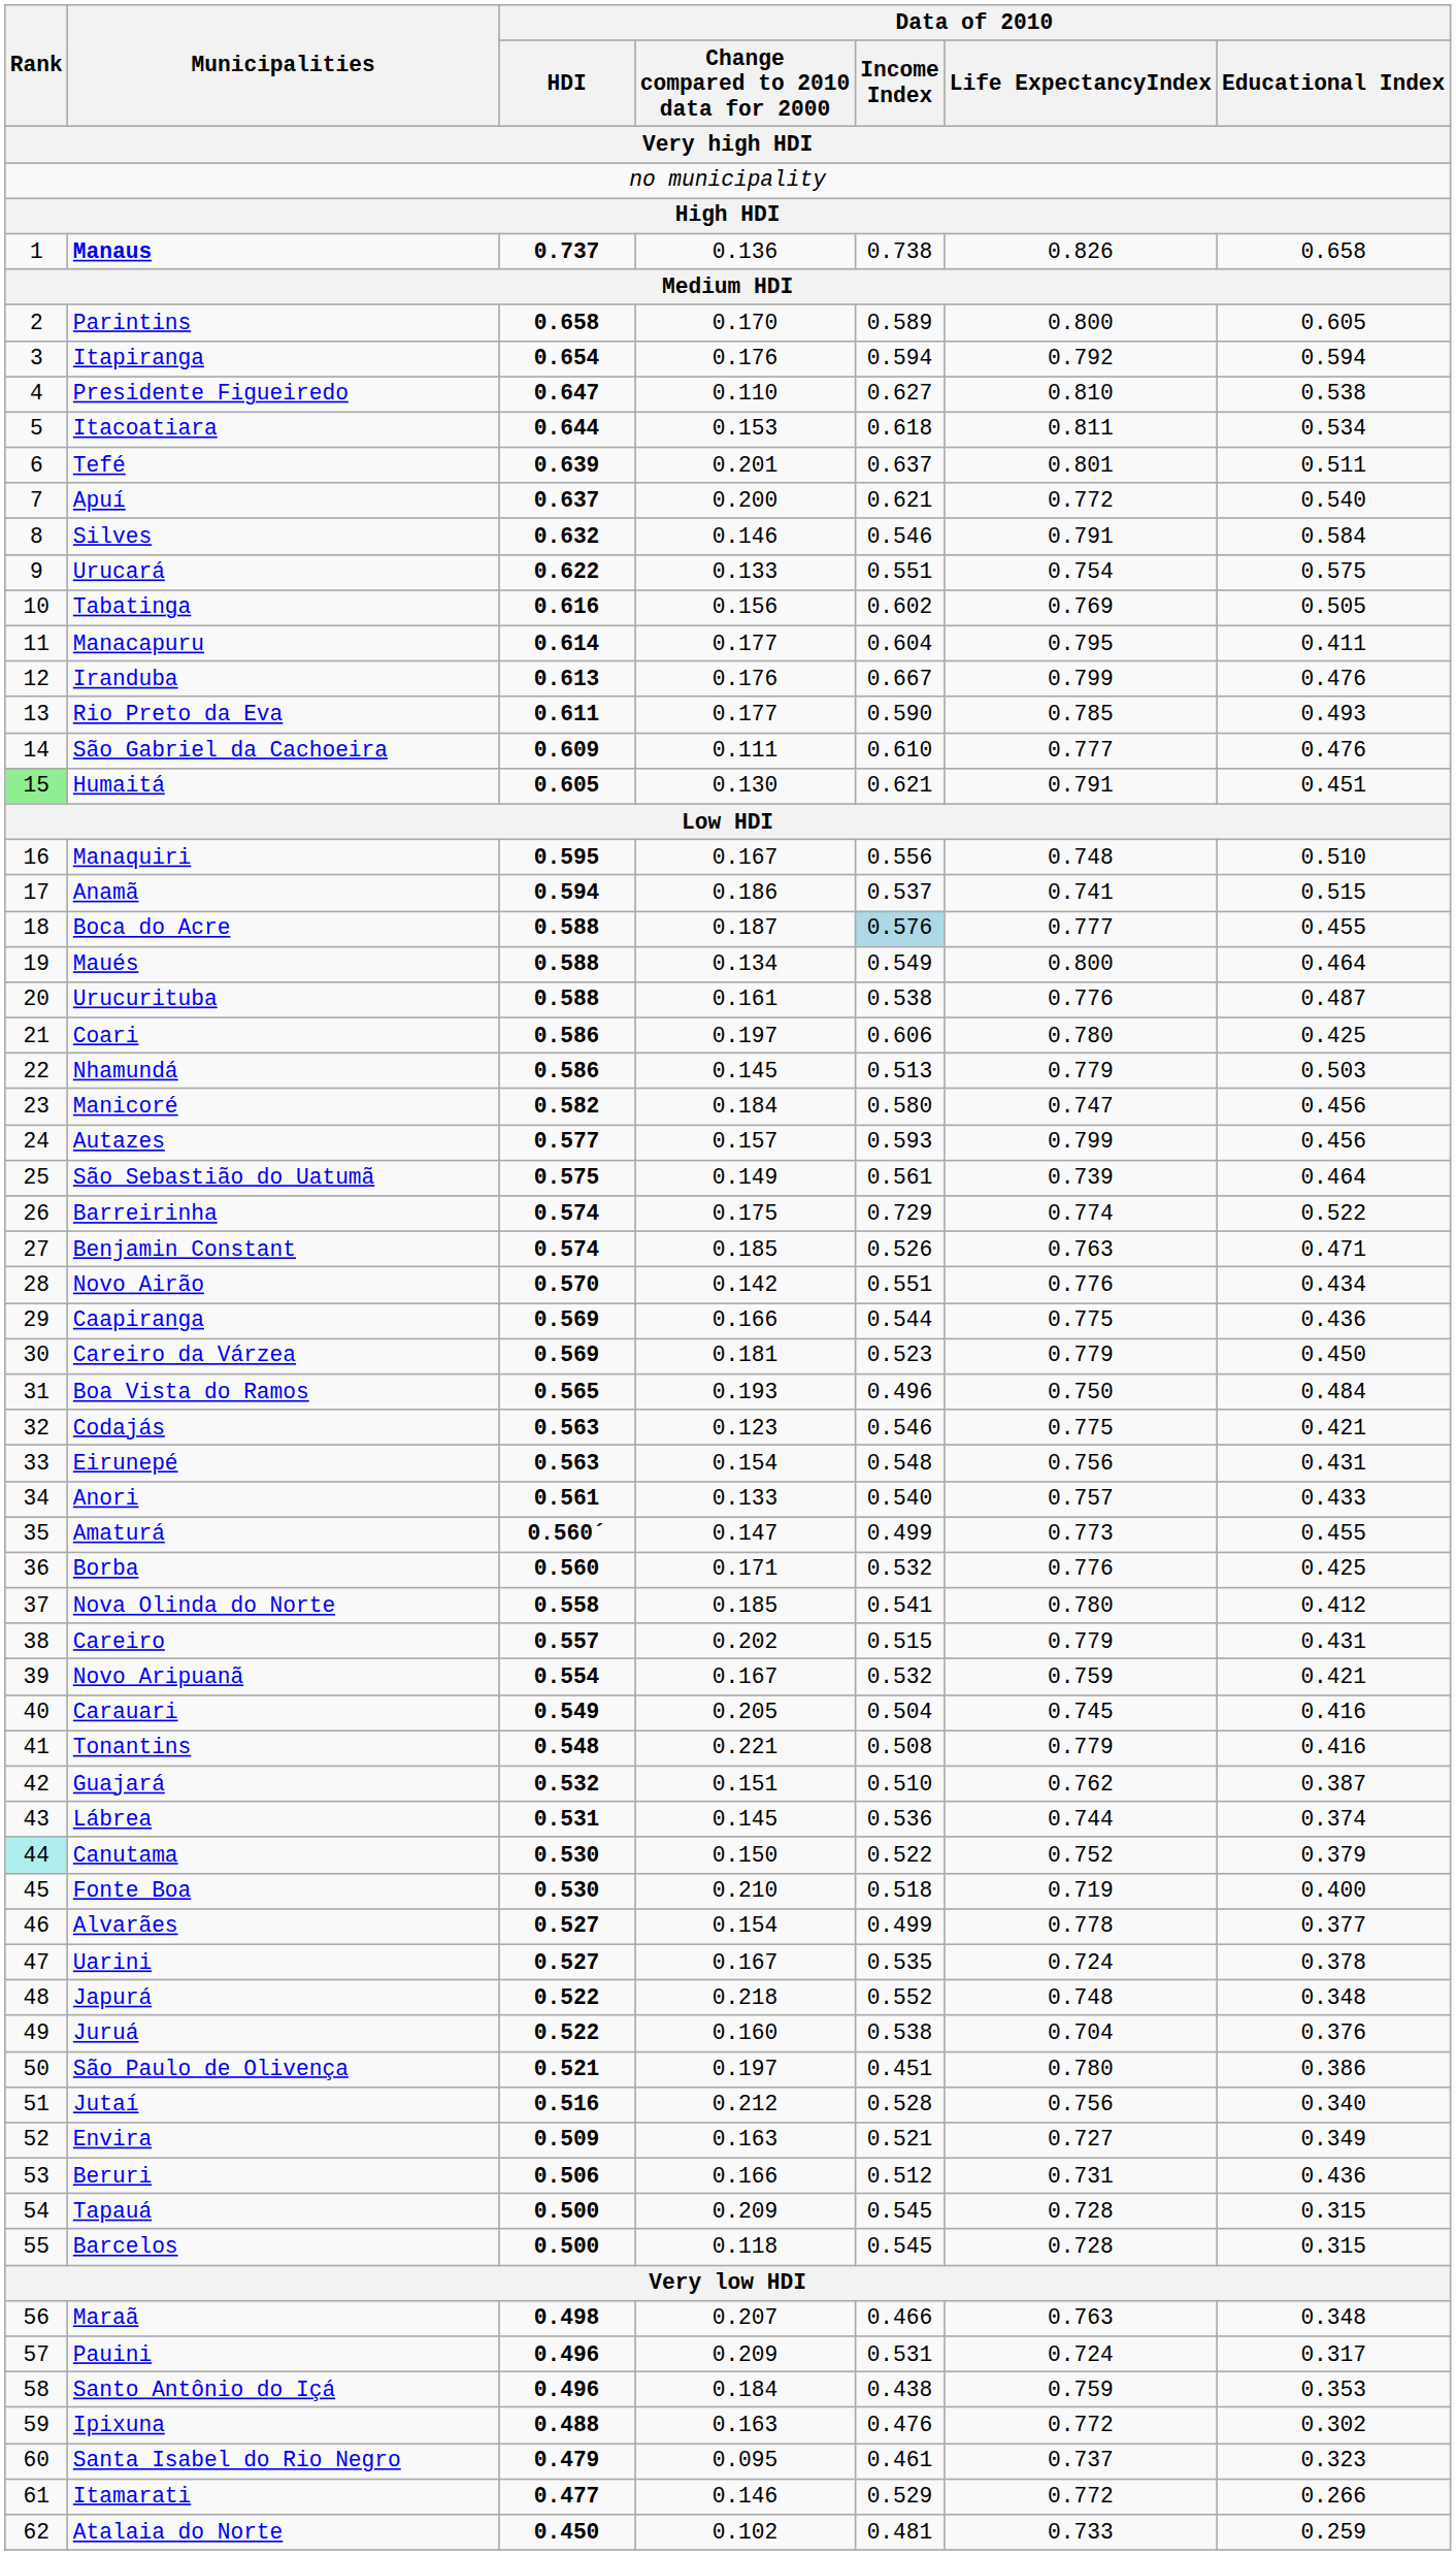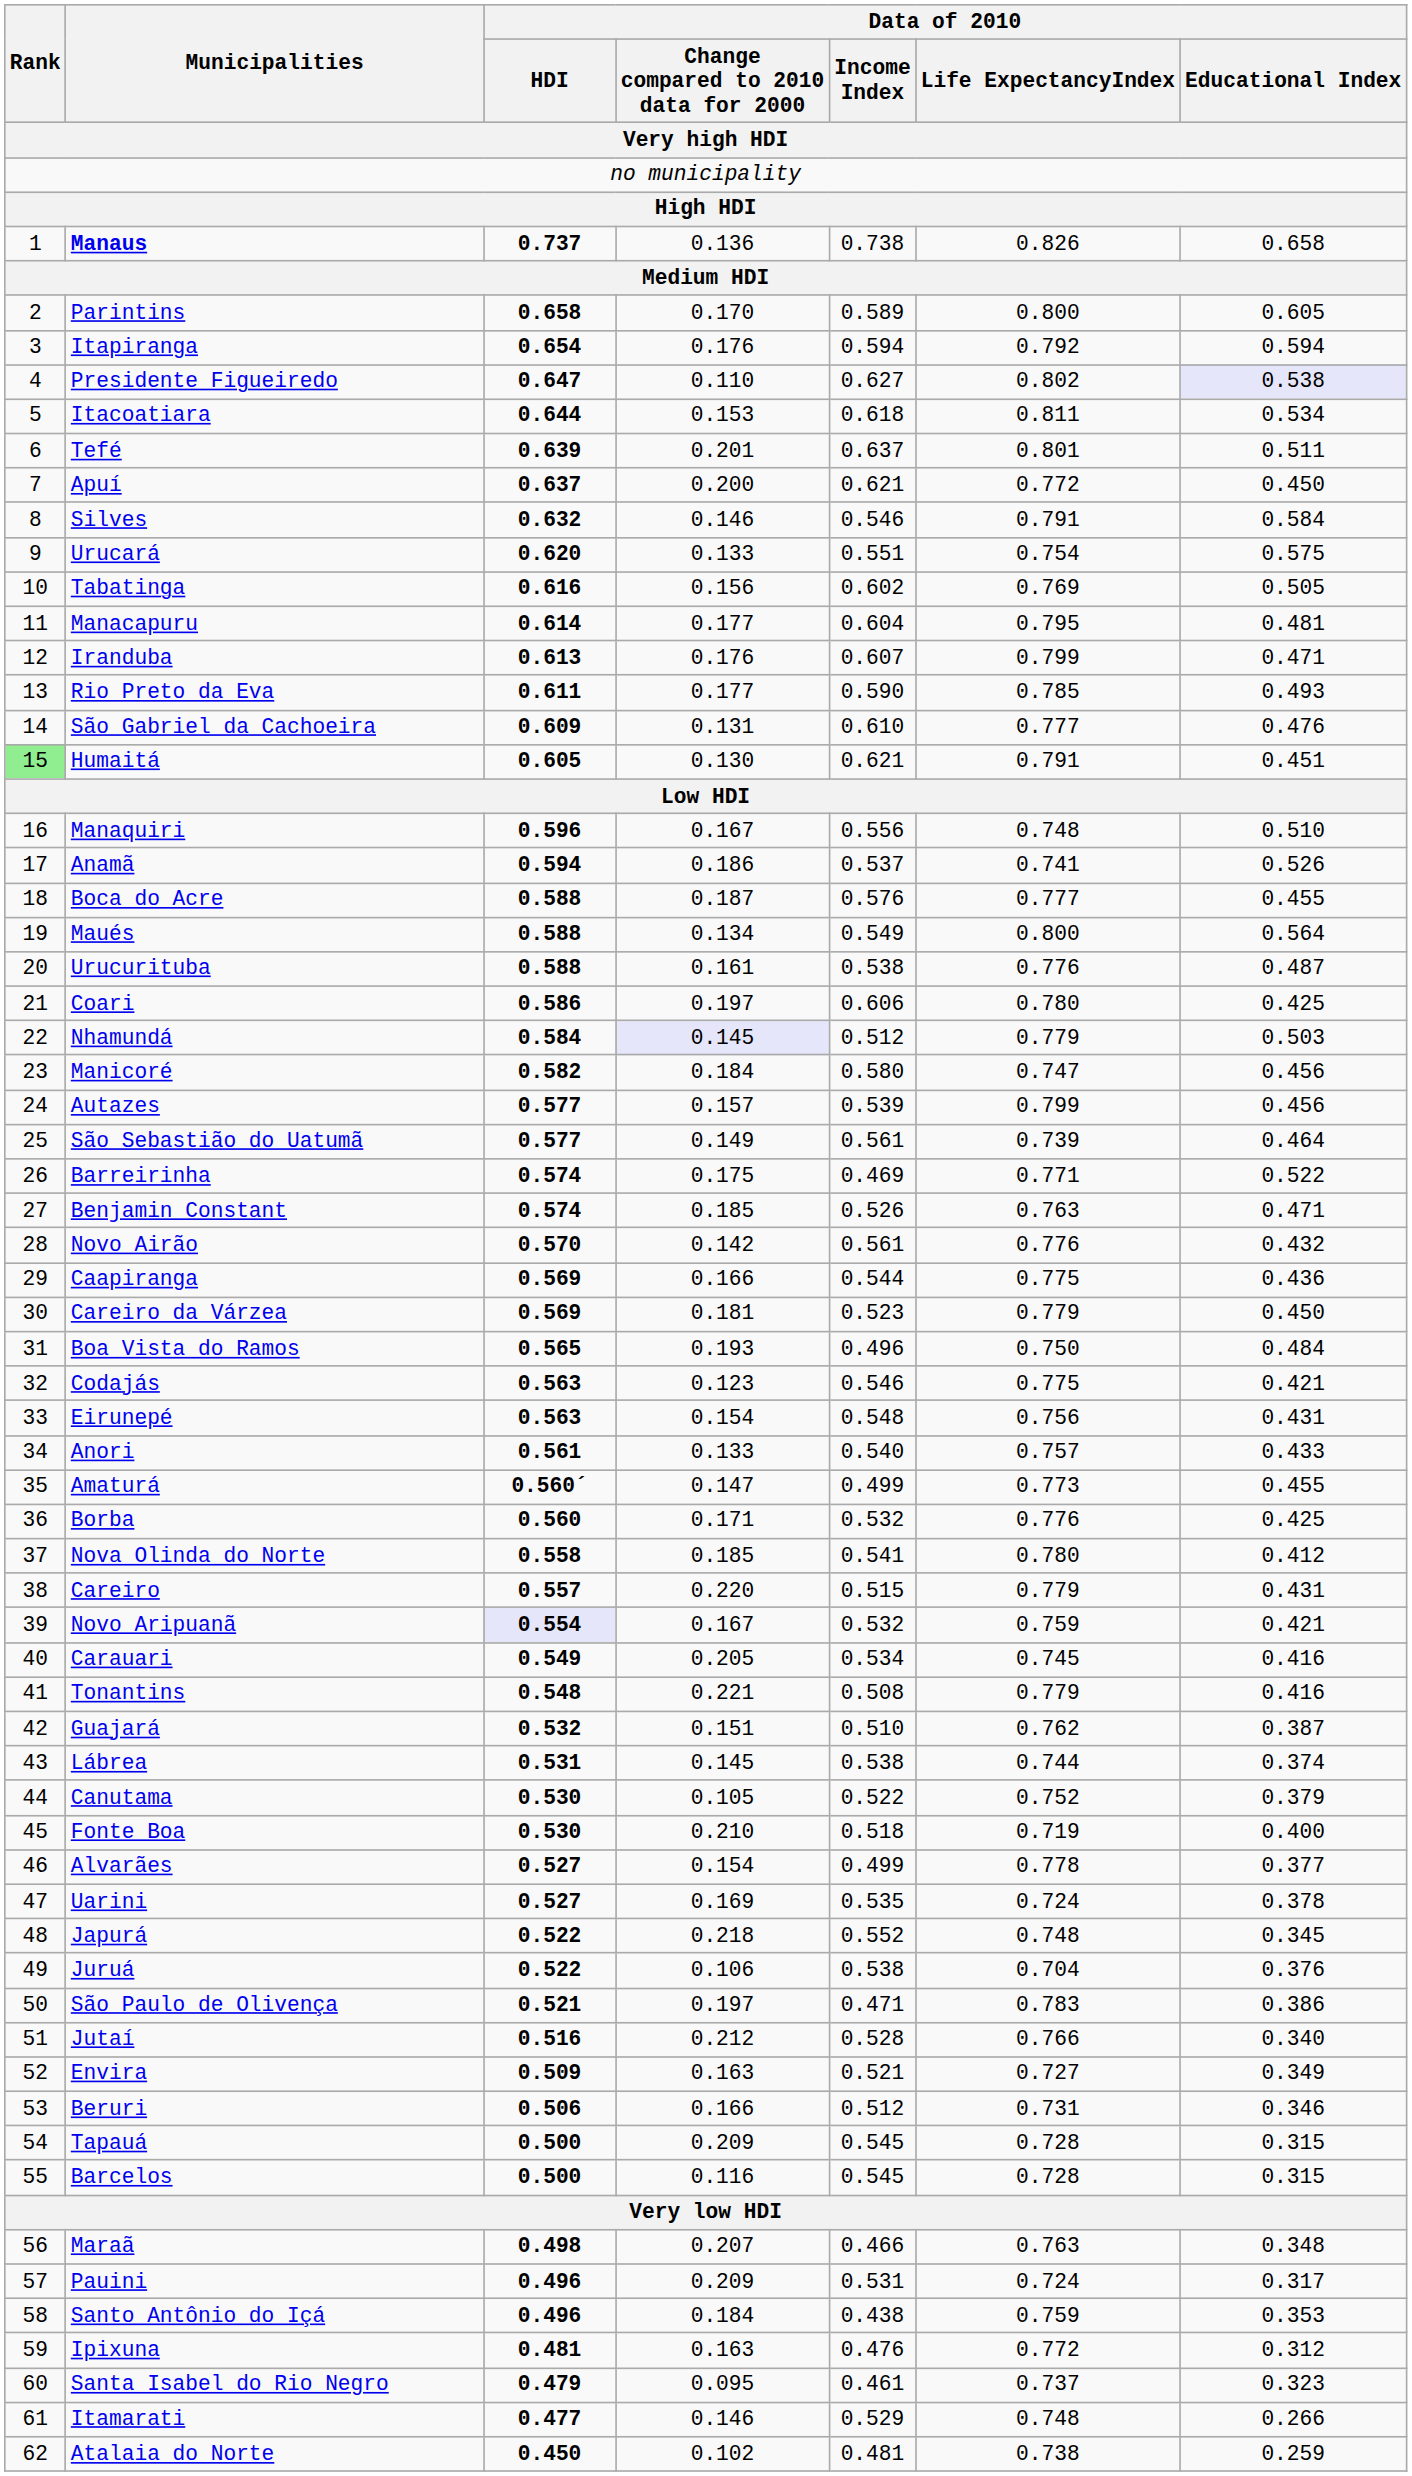Presidente Figueiredo | Data of 2010 / Life ExpectancyIndex: 0.810 -> 0.802
Presidente Figueiredo | Data of 2010 / Educational Index: no background -> lavender background
Apuí | Data of 2010 / Educational Index: 0.540 -> 0.450
Urucará | Data of 2010 / HDI: 0.622 -> 0.620
Manacapuru | Data of 2010 / Educational Index: 0.411 -> 0.481
Iranduba | Data of 2010 / Income Index: 0.667 -> 0.607
Iranduba | Data of 2010 / Educational Index: 0.476 -> 0.471
São Gabriel da Cachoeira | Data of 2010 / Change compared to 2010 data for 2000: 0.111 -> 0.131
Manaquiri | Data of 2010 / HDI: 0.595 -> 0.596
Anamã | Data of 2010 / Educational Index: 0.515 -> 0.526
Boca do Acre | Data of 2010 / Income Index: lightblue background -> no background
Maués | Data of 2010 / Educational Index: 0.464 -> 0.564
Nhamundá | Data of 2010 / HDI: 0.586 -> 0.584
Nhamundá | Data of 2010 / Change compared to 2010 data for 2000: no background -> lavender background
Nhamundá | Data of 2010 / Income Index: 0.513 -> 0.512
Autazes | Data of 2010 / Income Index: 0.593 -> 0.539
São Sebastião do Uatumã | Data of 2010 / HDI: 0.575 -> 0.577
Barreirinha | Data of 2010 / Income Index: 0.729 -> 0.469
Barreirinha | Data of 2010 / Life ExpectancyIndex: 0.774 -> 0.771
Novo Airão | Data of 2010 / Income Index: 0.551 -> 0.561
Novo Airão | Data of 2010 / Educational Index: 0.434 -> 0.432
Careiro | Data of 2010 / Change compared to 2010 data for 2000: 0.202 -> 0.220
Novo Aripuanã | Data of 2010 / HDI: no background -> lavender background
Carauari | Data of 2010 / Income Index: 0.504 -> 0.534
Lábrea | Data of 2010 / Income Index: 0.536 -> 0.538
Canutama | Rank: paleturquoise background -> no background
Canutama | Data of 2010 / Change compared to 2010 data for 2000: 0.150 -> 0.105
Uarini | Data of 2010 / Change compared to 2010 data for 2000: 0.167 -> 0.169
Japurá | Data of 2010 / Educational Index: 0.348 -> 0.345
Juruá | Data of 2010 / Change compared to 2010 data for 2000: 0.160 -> 0.106
São Paulo de Olivença | Data of 2010 / Income Index: 0.451 -> 0.471
São Paulo de Olivença | Data of 2010 / Life ExpectancyIndex: 0.780 -> 0.783
Jutaí | Data of 2010 / Life ExpectancyIndex: 0.756 -> 0.766
Beruri | Data of 2010 / Educational Index: 0.436 -> 0.346
Barcelos | Data of 2010 / Change compared to 2010 data for 2000: 0.118 -> 0.116
Ipixuna | Data of 2010 / HDI: 0.488 -> 0.481
Ipixuna | Data of 2010 / Educational Index: 0.302 -> 0.312
Itamarati | Data of 2010 / Life ExpectancyIndex: 0.772 -> 0.748
Atalaia do Norte | Data of 2010 / Life ExpectancyIndex: 0.733 -> 0.738
